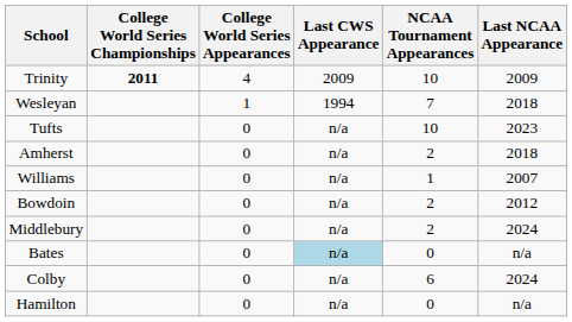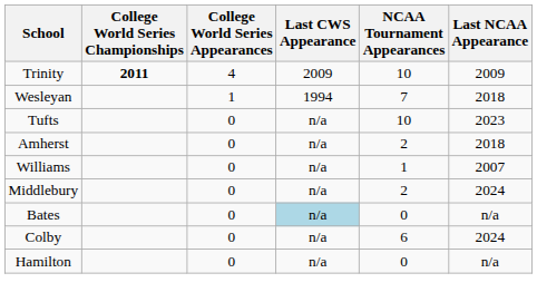- row: Bowdoin | 0 | n/a | 2 | 2012
